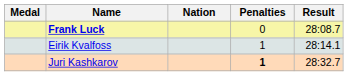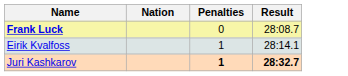- column: Medal
Juri Kashkarov | Result: normal -> bold
